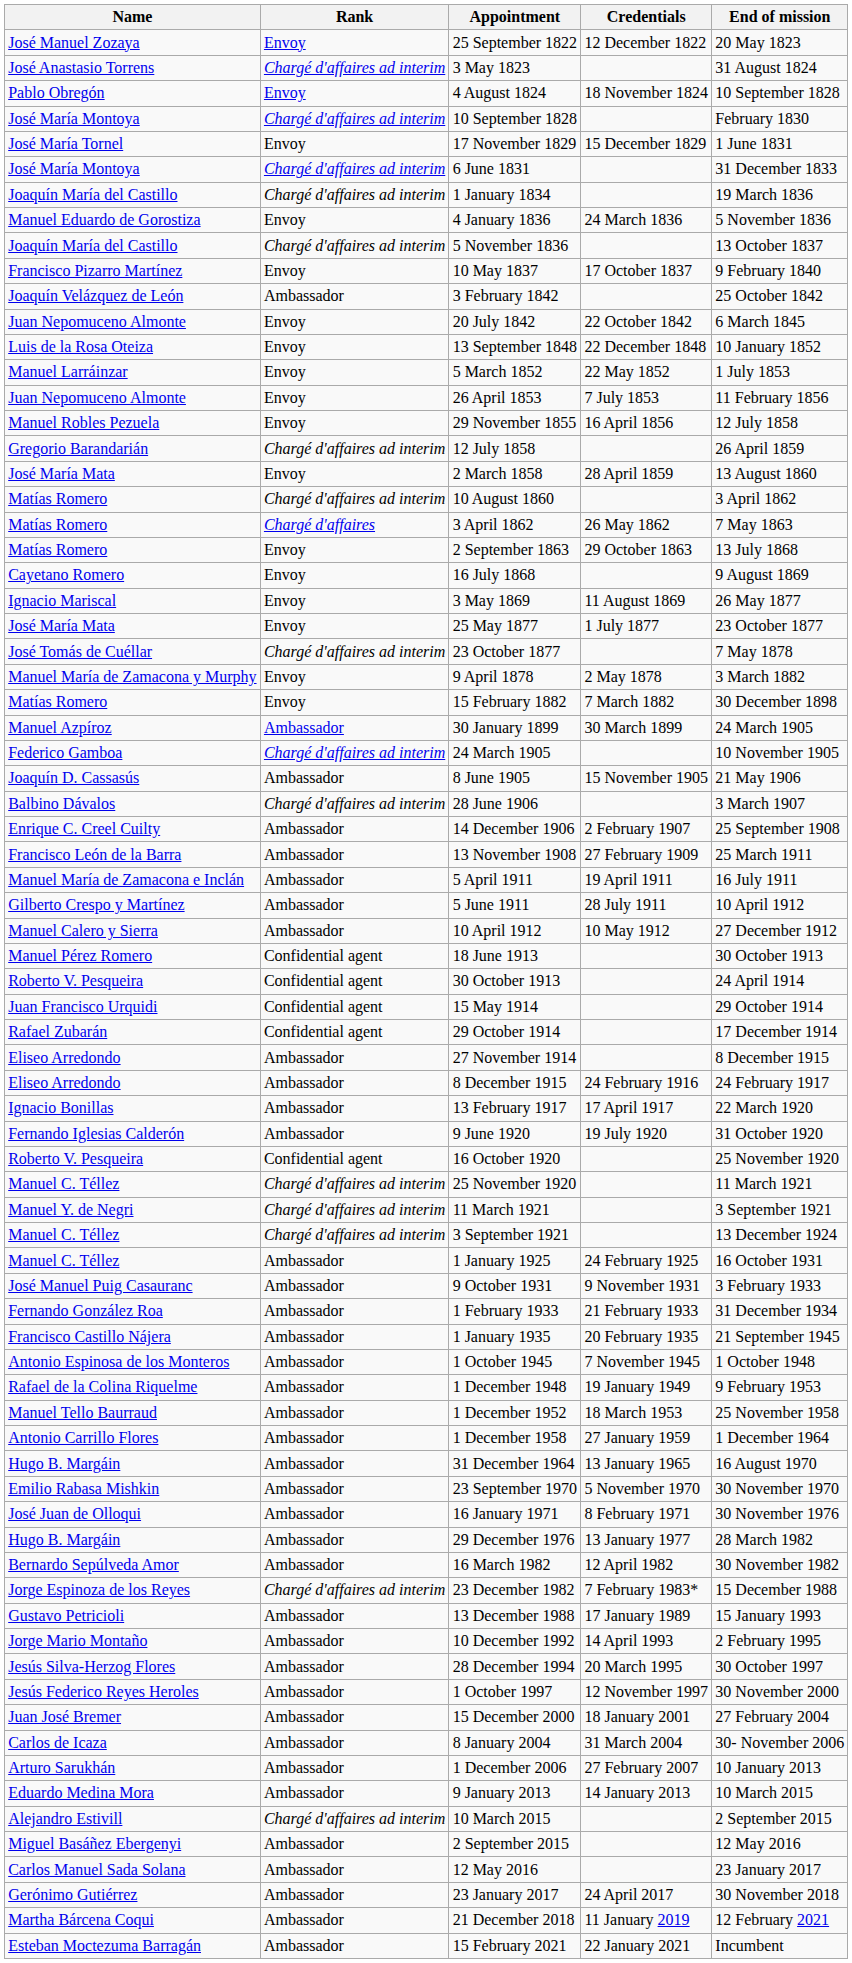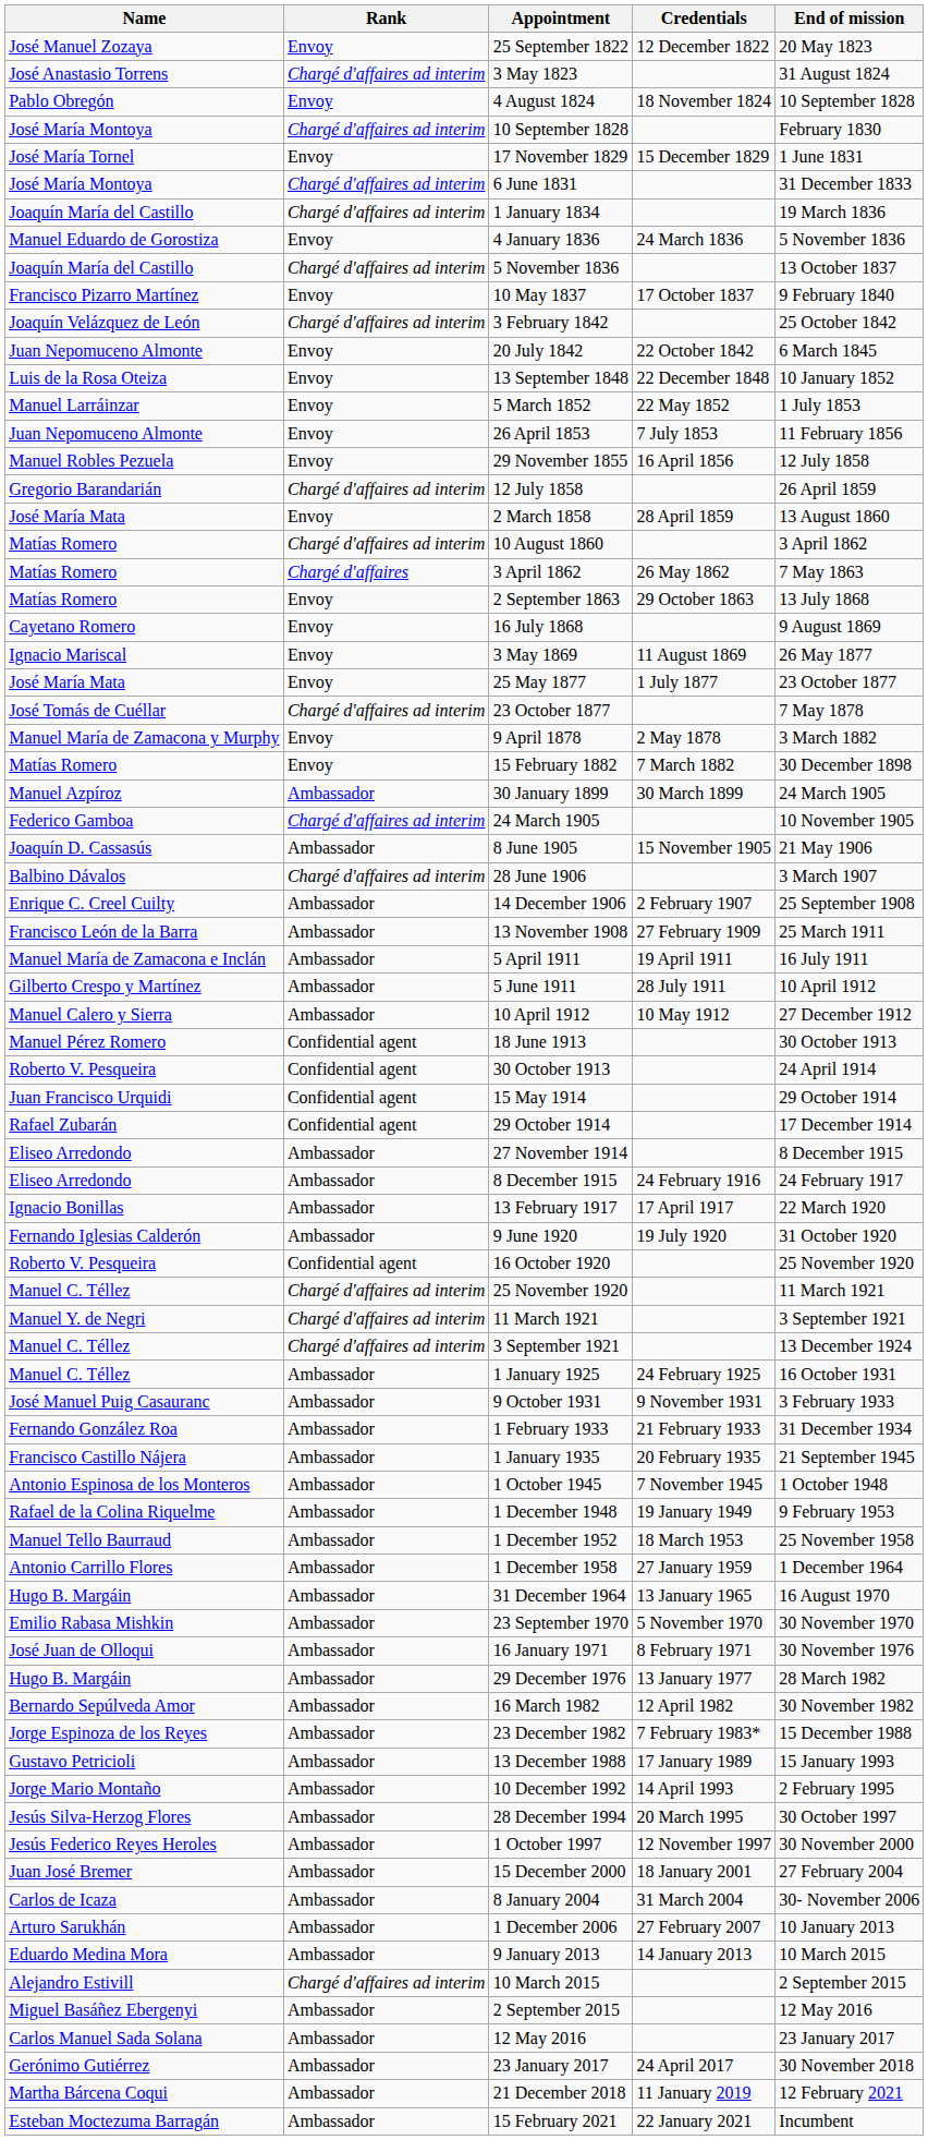3 February 1842 | Rank: Ambassador -> Chargé d'affaires ad interim
23 December 1982 | Rank: Chargé d'affaires ad interim -> Ambassador
